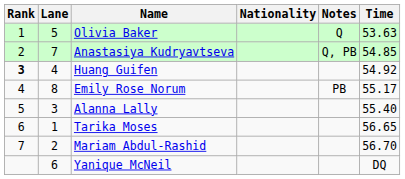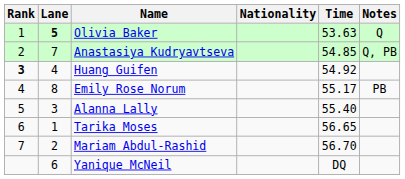columns swapped: Time <-> Notes
Olivia Baker | Lane: normal -> bold
